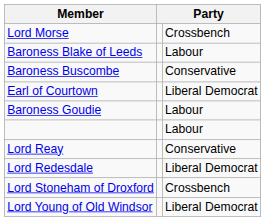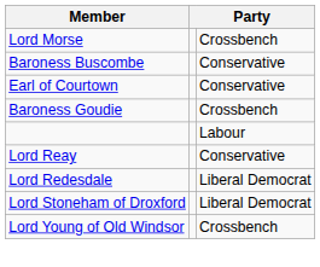- row: Baroness Blake of Leeds | Labour
Earl of Courtown | column 3: Liberal Democrat -> Conservative
Baroness Goudie | column 3: Labour -> Crossbench
Lord Stoneham of Droxford | column 3: Crossbench -> Liberal Democrat
Lord Young of Old Windsor | column 3: Liberal Democrat -> Crossbench
